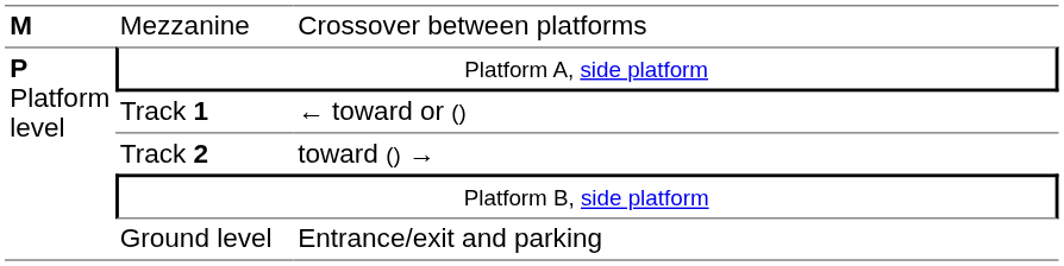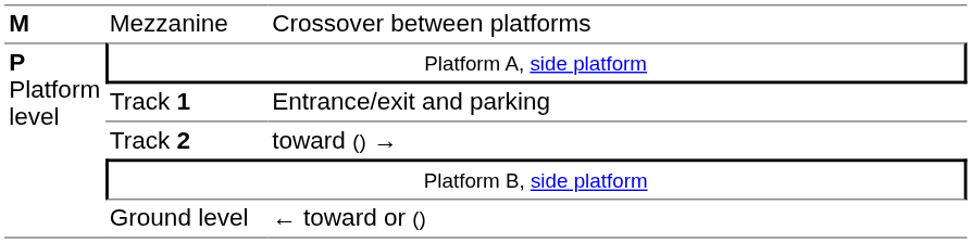Track 1 | column 3: ← toward or () -> Entrance/exit and parking
Ground level | column 3: Entrance/exit and parking -> ← toward or ()
